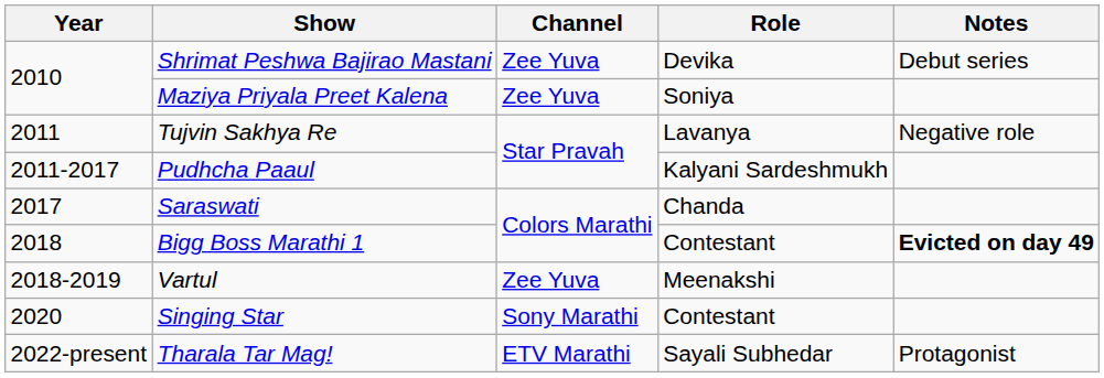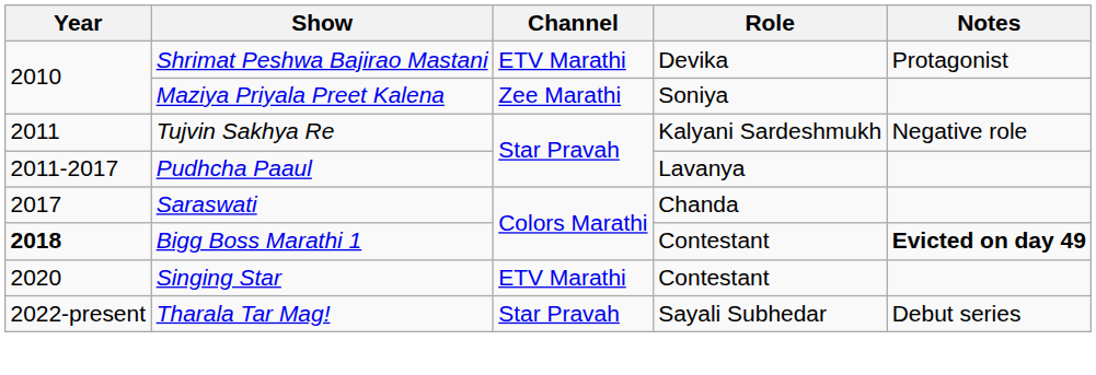Shrimat Peshwa Bajirao Mastani | Channel: Zee Yuva -> ETV Marathi
Shrimat Peshwa Bajirao Mastani | Notes: Debut series -> Protagonist
Maziya Priyala Preet Kalena | Channel: Zee Yuva -> Zee Marathi
Tujvin Sakhya Re | Role: Lavanya -> Kalyani Sardeshmukh
Pudhcha Paaul | Role: Kalyani Sardeshmukh -> Lavanya
Bigg Boss Marathi 1 | Year: normal -> bold
- row: 2018-2019 | Vartul | Zee Yuva | Meenakshi
Singing Star | Channel: Sony Marathi -> ETV Marathi
Tharala Tar Mag! | Channel: ETV Marathi -> Star Pravah
Tharala Tar Mag! | Notes: Protagonist -> Debut series
